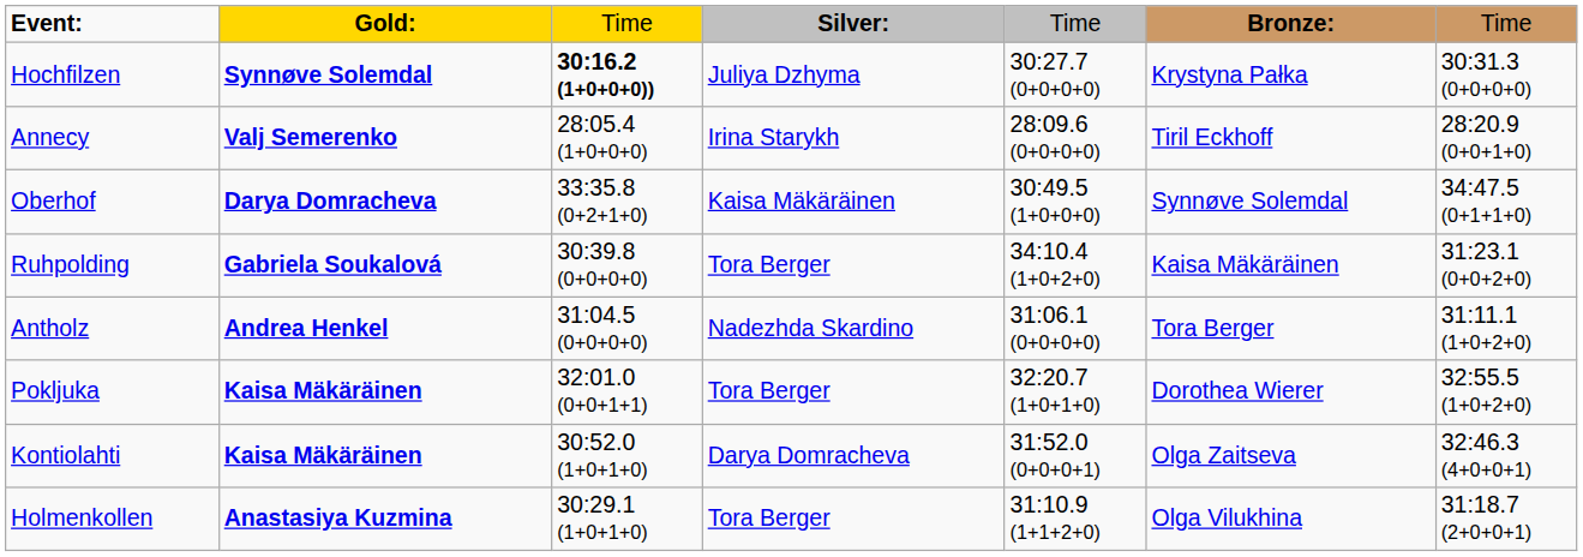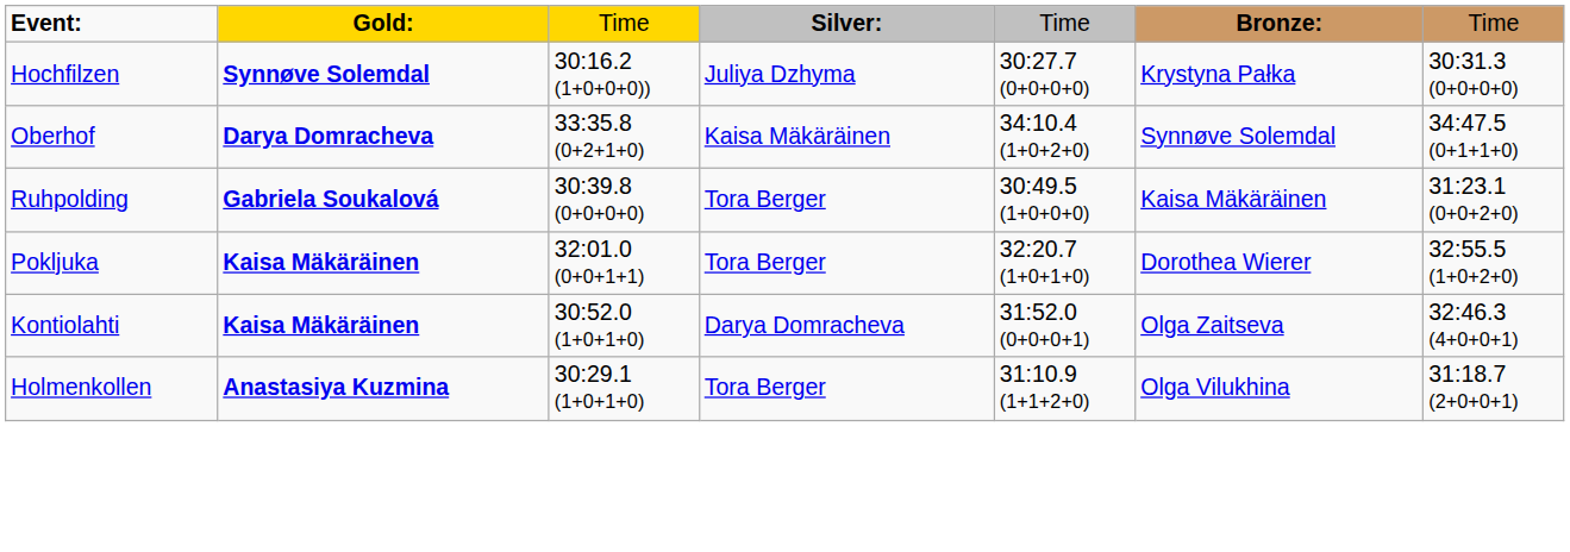Hochfilzen | column 3: bold -> normal
- row: Annecy | Valj Semerenko | 28:05.4 (1+0+0+0) | Irina Starykh | 28:09.6 (0+0+0+0) | Tiril Eckhoff | 28:20.9 (0+0+1+0)
Oberhof | column 5: 30:49.5 (1+0+0+0) -> 34:10.4 (1+0+2+0)
Ruhpolding | column 5: 34:10.4 (1+0+2+0) -> 30:49.5 (1+0+0+0)
- row: Antholz | Andrea Henkel | 31:04.5 (0+0+0+0) | Nadezhda Skardino | 31:06.1 (0+0+0+0) | Tora Berger | 31:11.1 (1+0+2+0)
